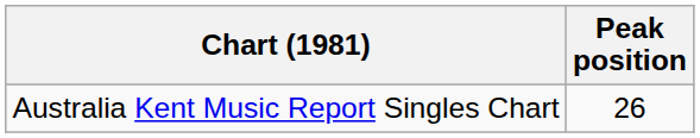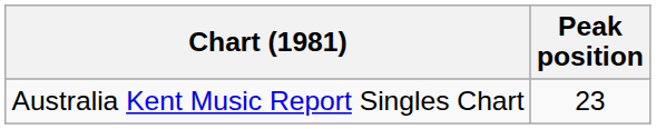Australia Kent Music Report Singles Chart | Peak position: 26 -> 23
